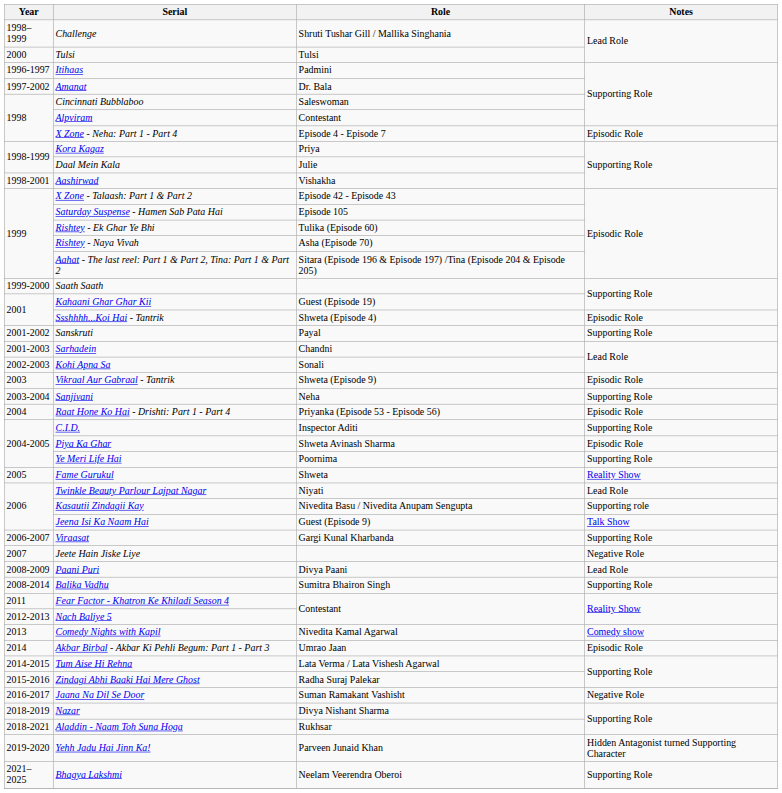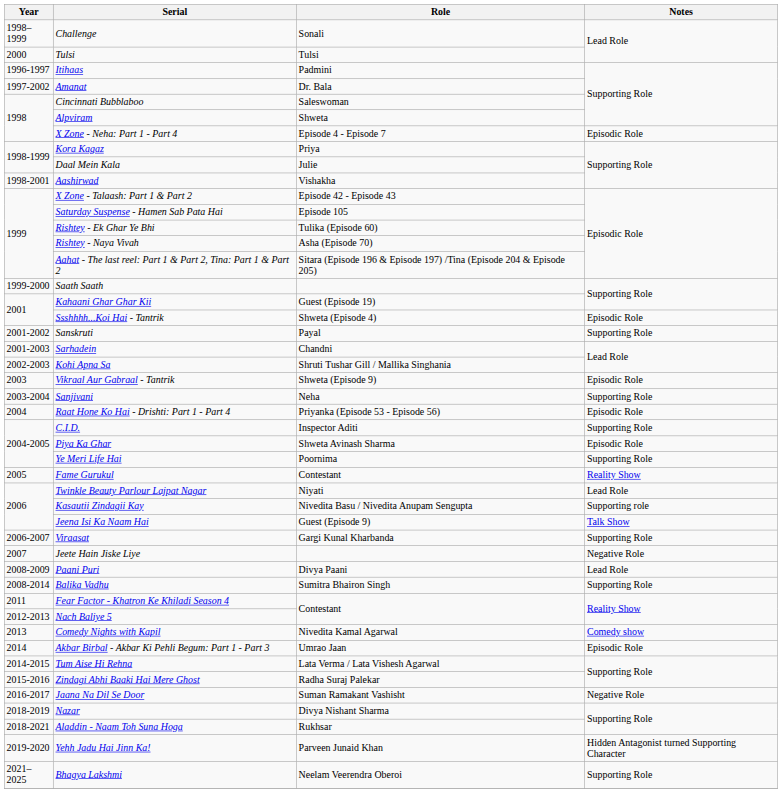Challenge | Role: Shruti Tushar Gill / Mallika Singhania -> Sonali
Alpviram | Role: Contestant -> Shweta
Kohi Apna Sa | Role: Sonali -> Shruti Tushar Gill / Mallika Singhania
Fame Gurukul | Role: Shweta -> Contestant
